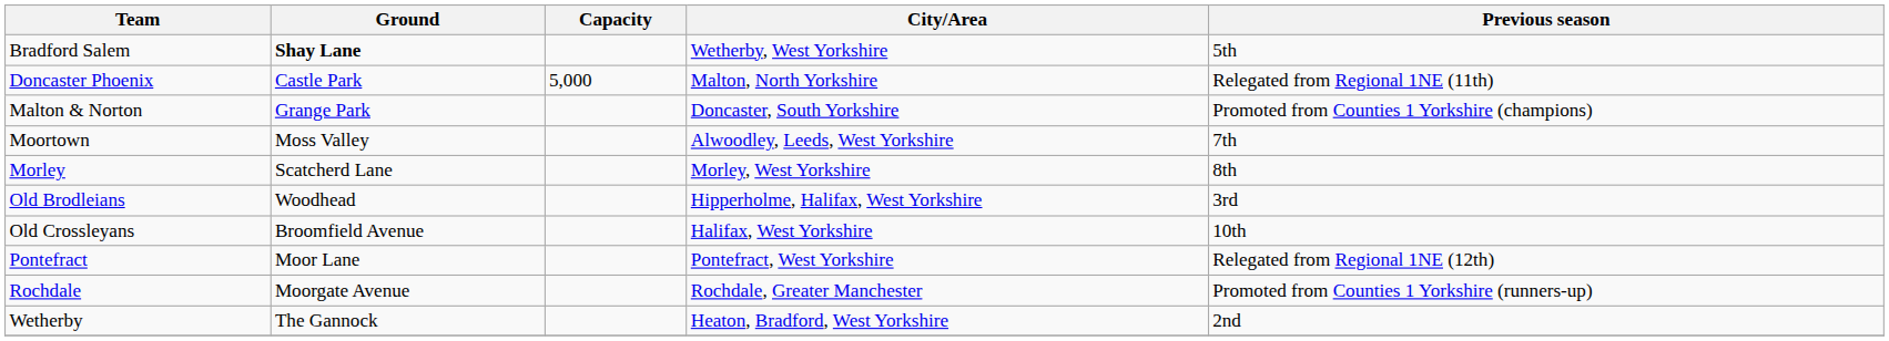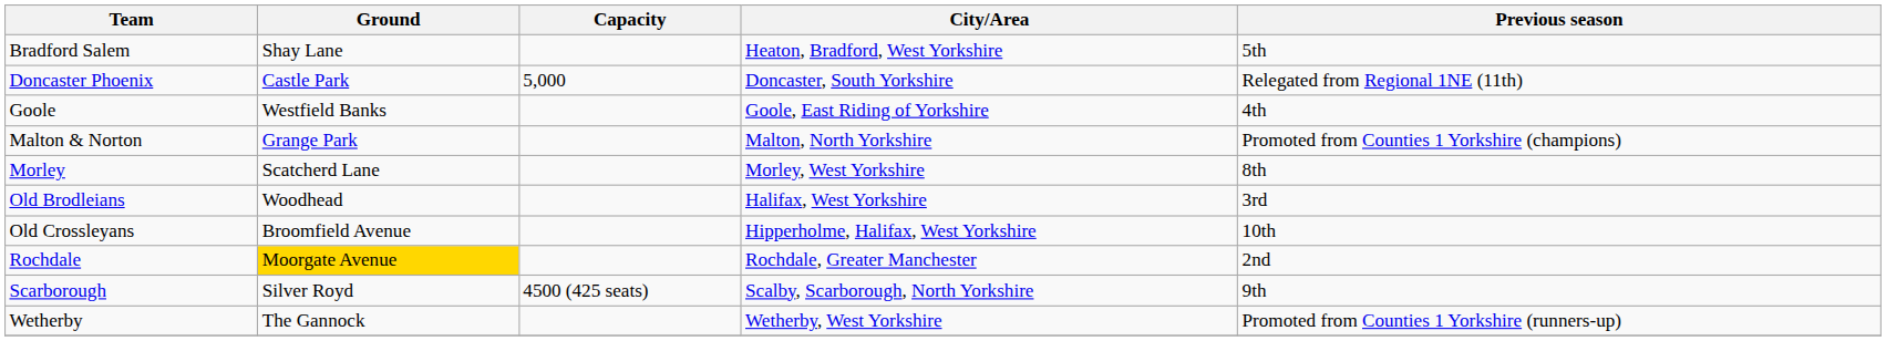Bradford Salem | Ground: bold -> normal
Bradford Salem | City/Area: Wetherby, West Yorkshire -> Heaton, Bradford, West Yorkshire
Doncaster Phoenix | City/Area: Malton, North Yorkshire -> Doncaster, South Yorkshire
+ row: Goole | Westfield Banks | Goole, East Riding of Yorkshire | 4th
Malton & Norton | City/Area: Doncaster, South Yorkshire -> Malton, North Yorkshire
- row: Moortown | Moss Valley | Alwoodley, Leeds, West Yorkshire | 7th
Old Brodleians | City/Area: Hipperholme, Halifax, West Yorkshire -> Halifax, West Yorkshire
Old Crossleyans | City/Area: Halifax, West Yorkshire -> Hipperholme, Halifax, West Yorkshire
- row: Pontefract | Moor Lane | Pontefract, West Yorkshire | Relegated from Regional 1NE (12th)
Rochdale | Ground: no background -> gold background
Rochdale | Previous season: Promoted from Counties 1 Yorkshire (runners-up) -> 2nd
+ row: Scarborough | Silver Royd | 4500 (425 seats) | Scalby, Scarborough, North Yorkshire | 9th
Wetherby | City/Area: Heaton, Bradford, West Yorkshire -> Wetherby, West Yorkshire
Wetherby | Previous season: 2nd -> Promoted from Counties 1 Yorkshire (runners-up)
